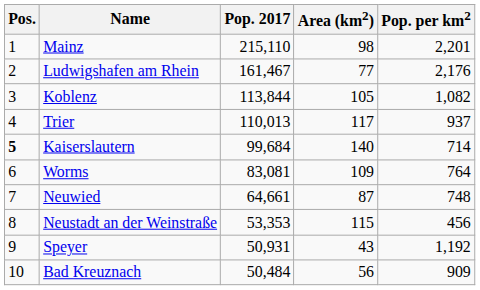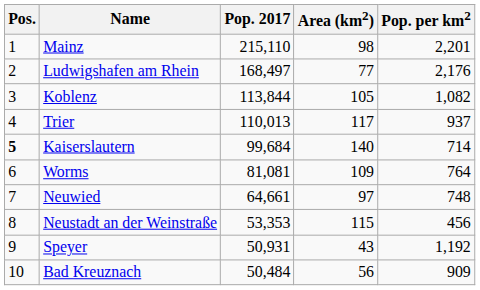Ludwigshafen am Rhein | Pop. 2017: 161,467 -> 168,497
Worms | Pop. 2017: 83,081 -> 81,081
Neuwied | Area (km2): 87 -> 97
